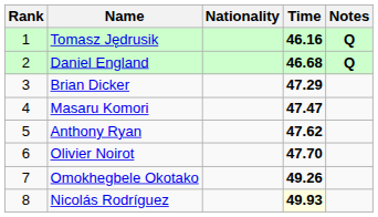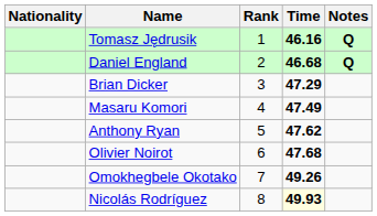columns swapped: Rank <-> Nationality
Masaru Komori | Time: 47.47 -> 47.49
Olivier Noirot | Time: 47.70 -> 47.68
